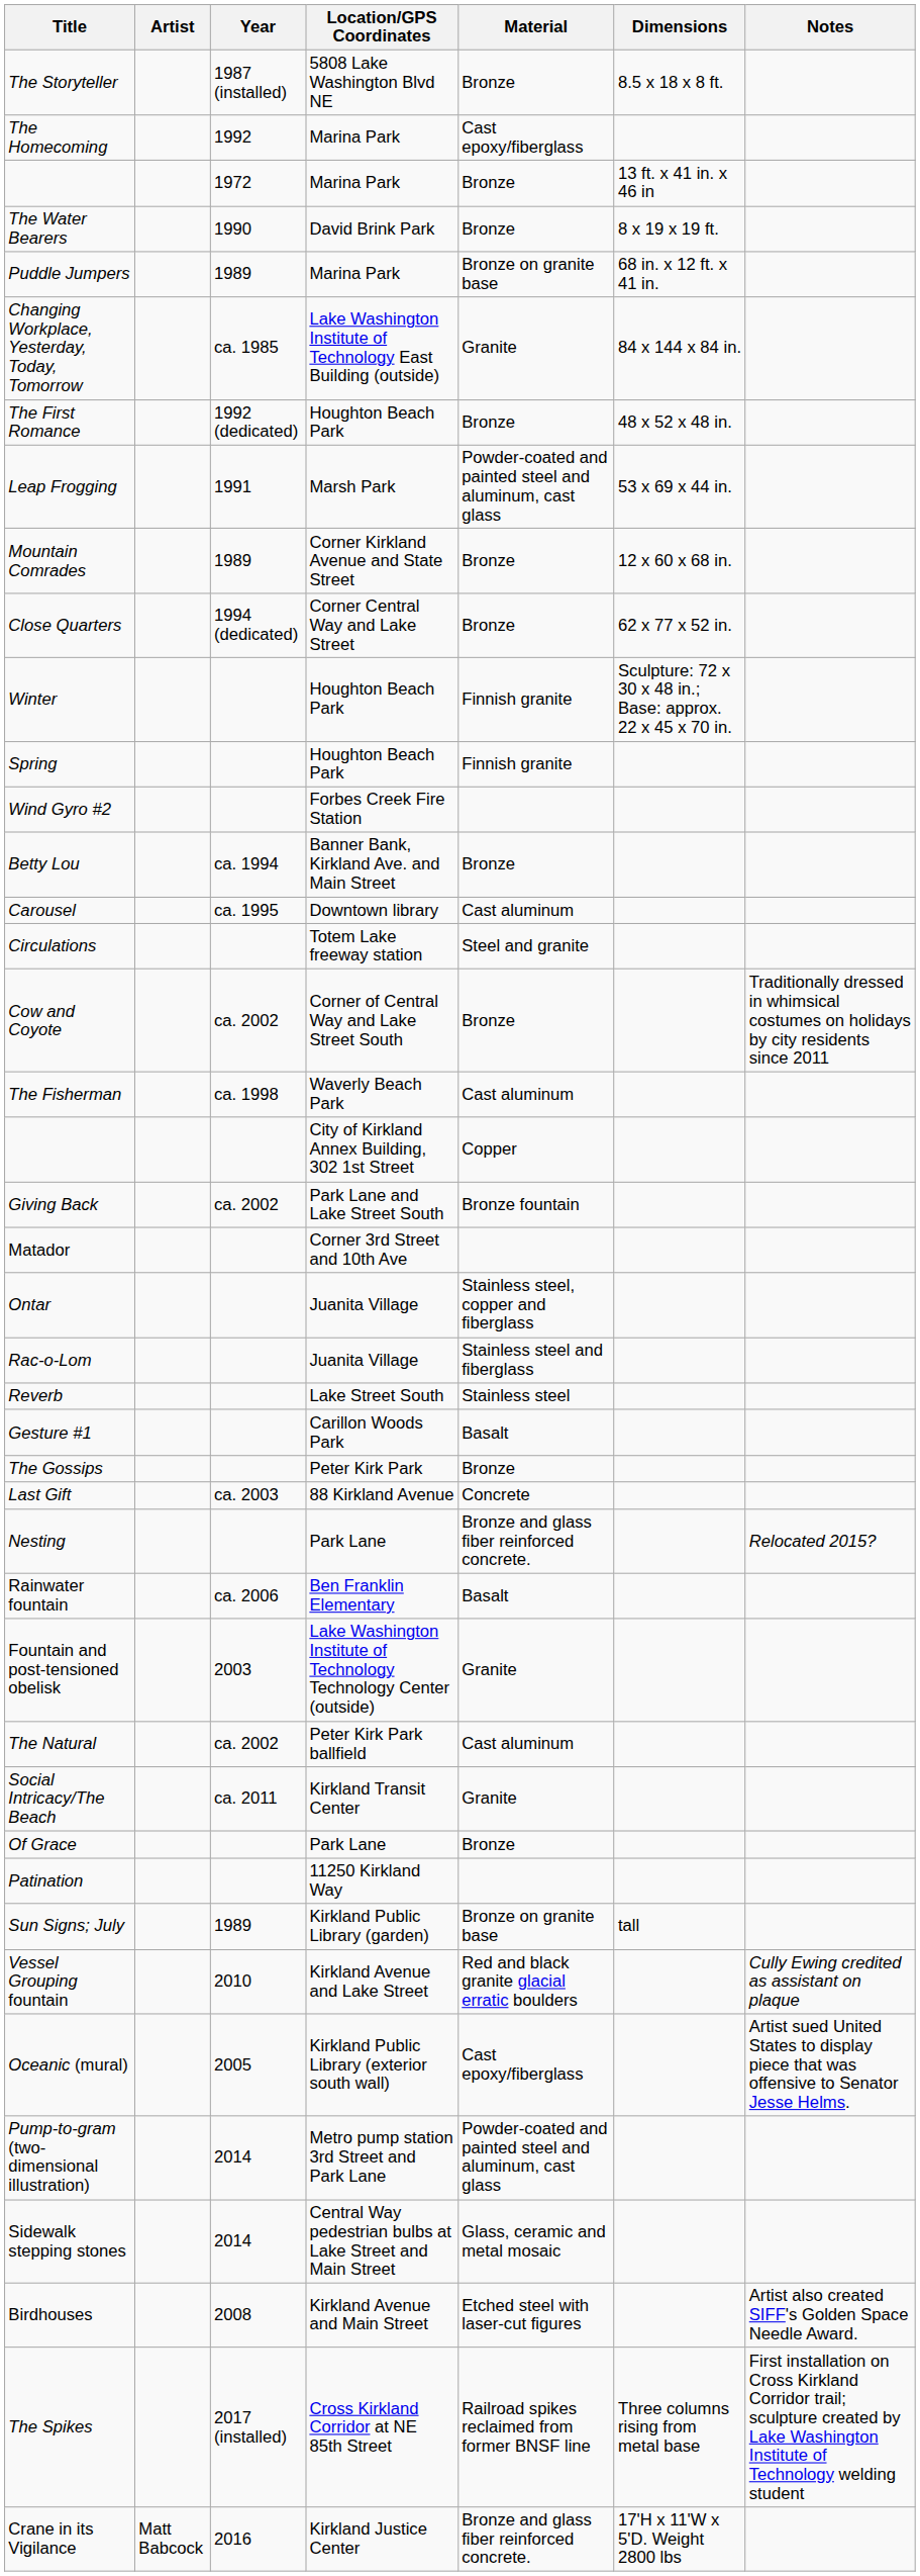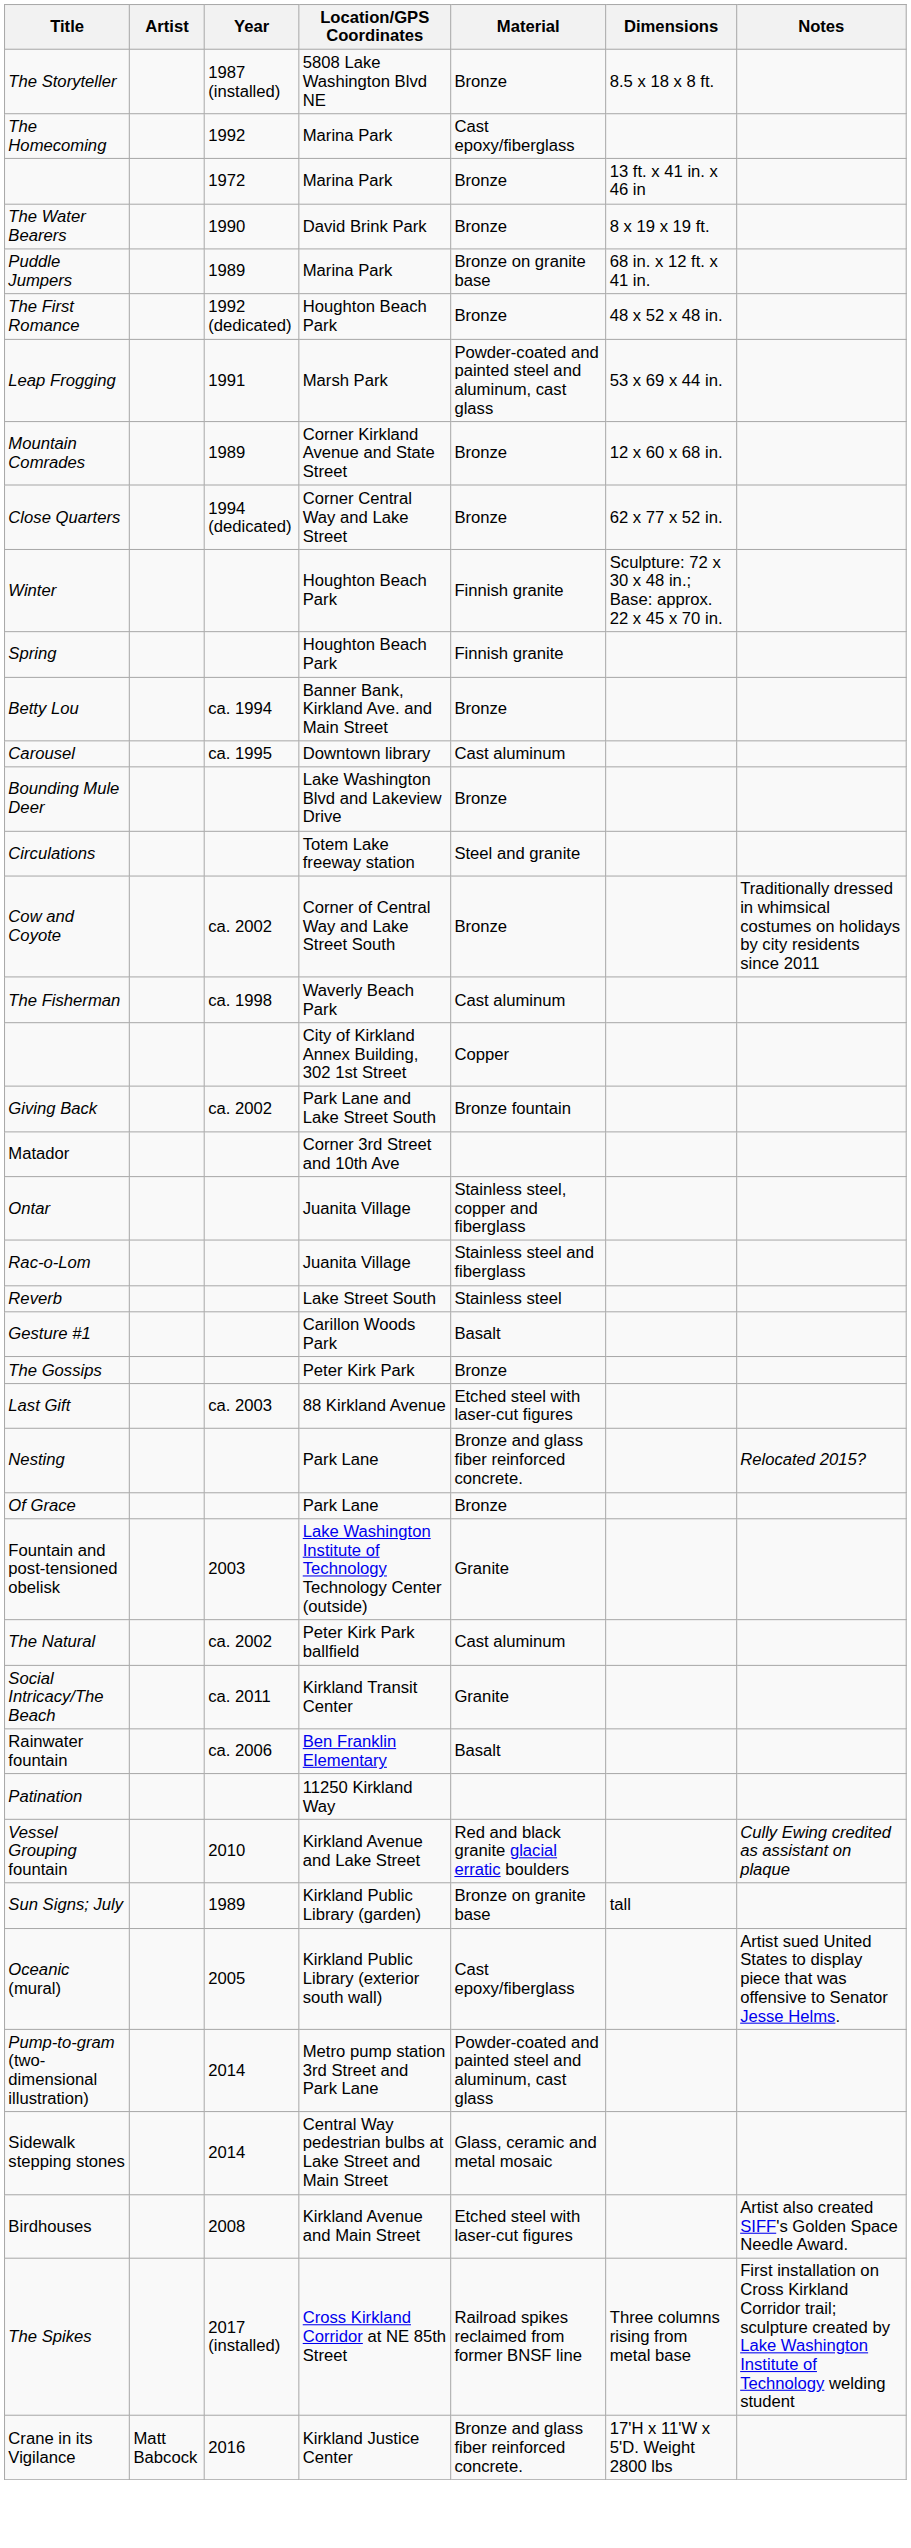- row: Changing Workplace, Yesterday, Today, Tomorrow | ca. 1985 | Lake Washington Institute of Technology East Building (outside) | Granite | 84 x 144 x 84 in.
- row: Wind Gyro #2 | Forbes Creek Fire Station
+ row: Bounding Mule Deer | Lake Washington Blvd and Lakeview Drive | Bronze
Last Gift | Material: Concrete -> Etched steel with laser‐cut figures
rows swapped: Of Grace <-> Rainwater fountain
rows swapped: Vessel Grouping fountain <-> Sun Signs; July
